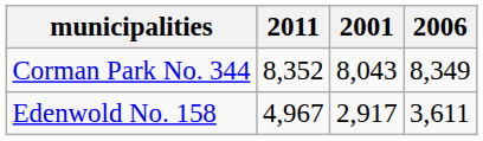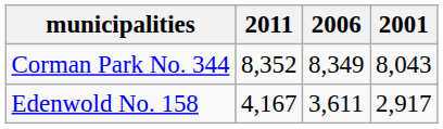columns swapped: 2006 <-> 2001
Edenwold No. 158 | 2011: 4,967 -> 4,167
